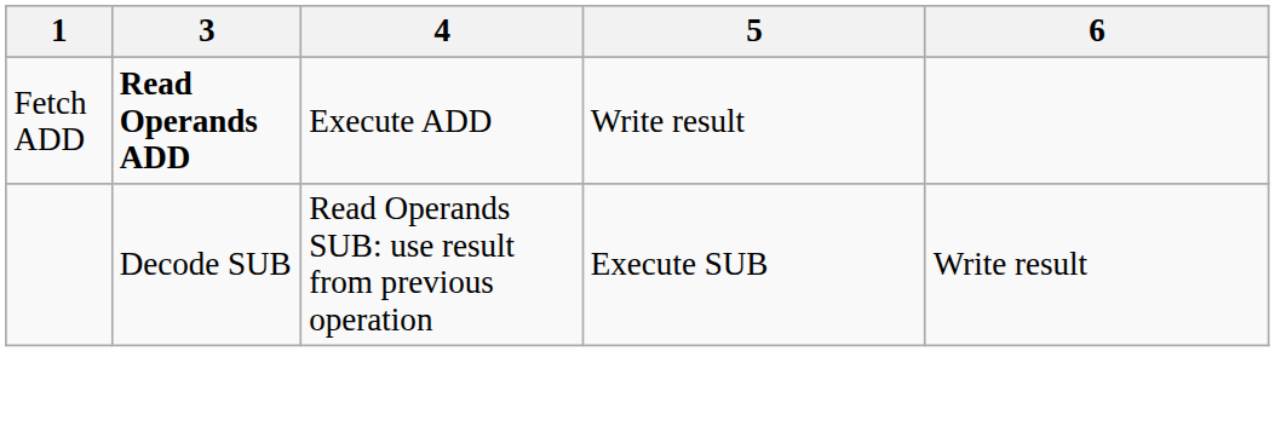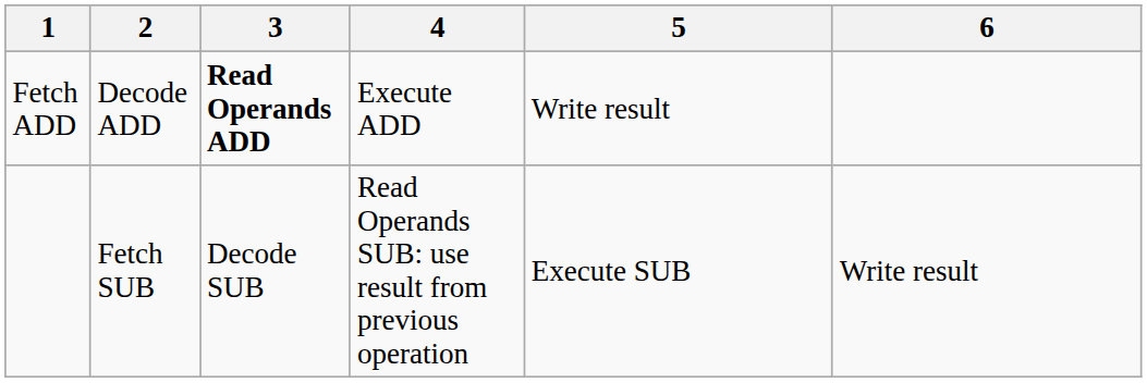+ column: 2 | Decode ADD | Fetch SUB
